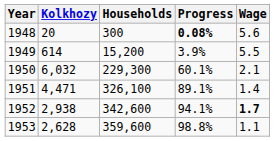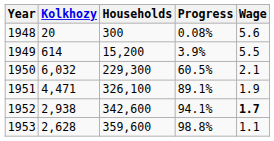1948 | Progress: bold -> normal
1950 | Progress: 60.1% -> 60.5%
1951 | Wage: 1.4 -> 1.9
